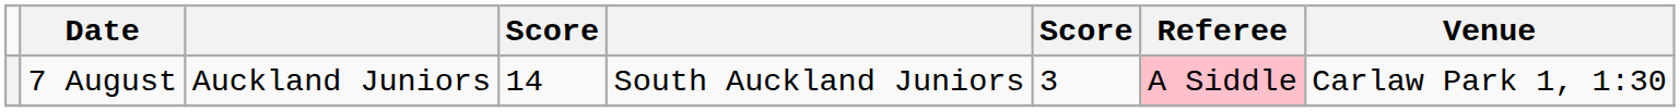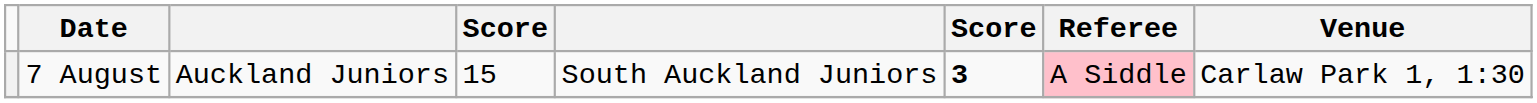7 August | column 4: 14 -> 15
7 August | column 6: normal -> bold
